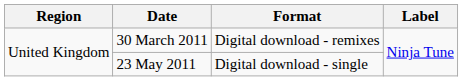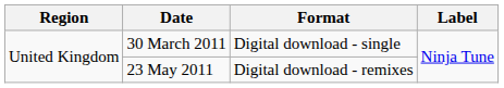30 March 2011 | Format: Digital download - remixes -> Digital download - single
23 May 2011 | Format: Digital download - single -> Digital download - remixes
